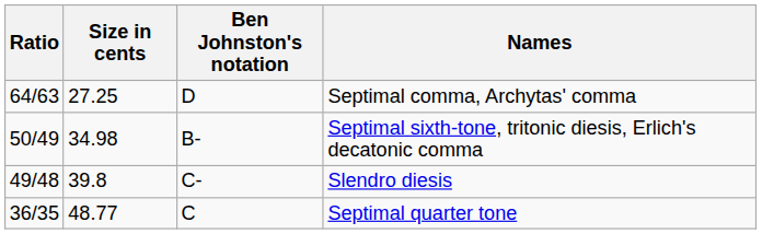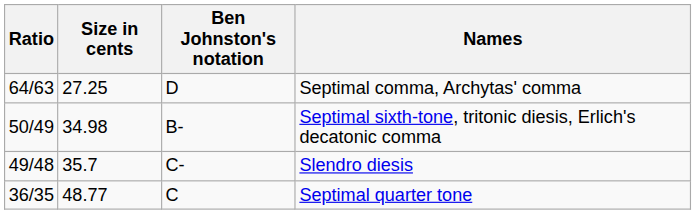Slendro diesis | Size in cents: 39.8 -> 35.7
